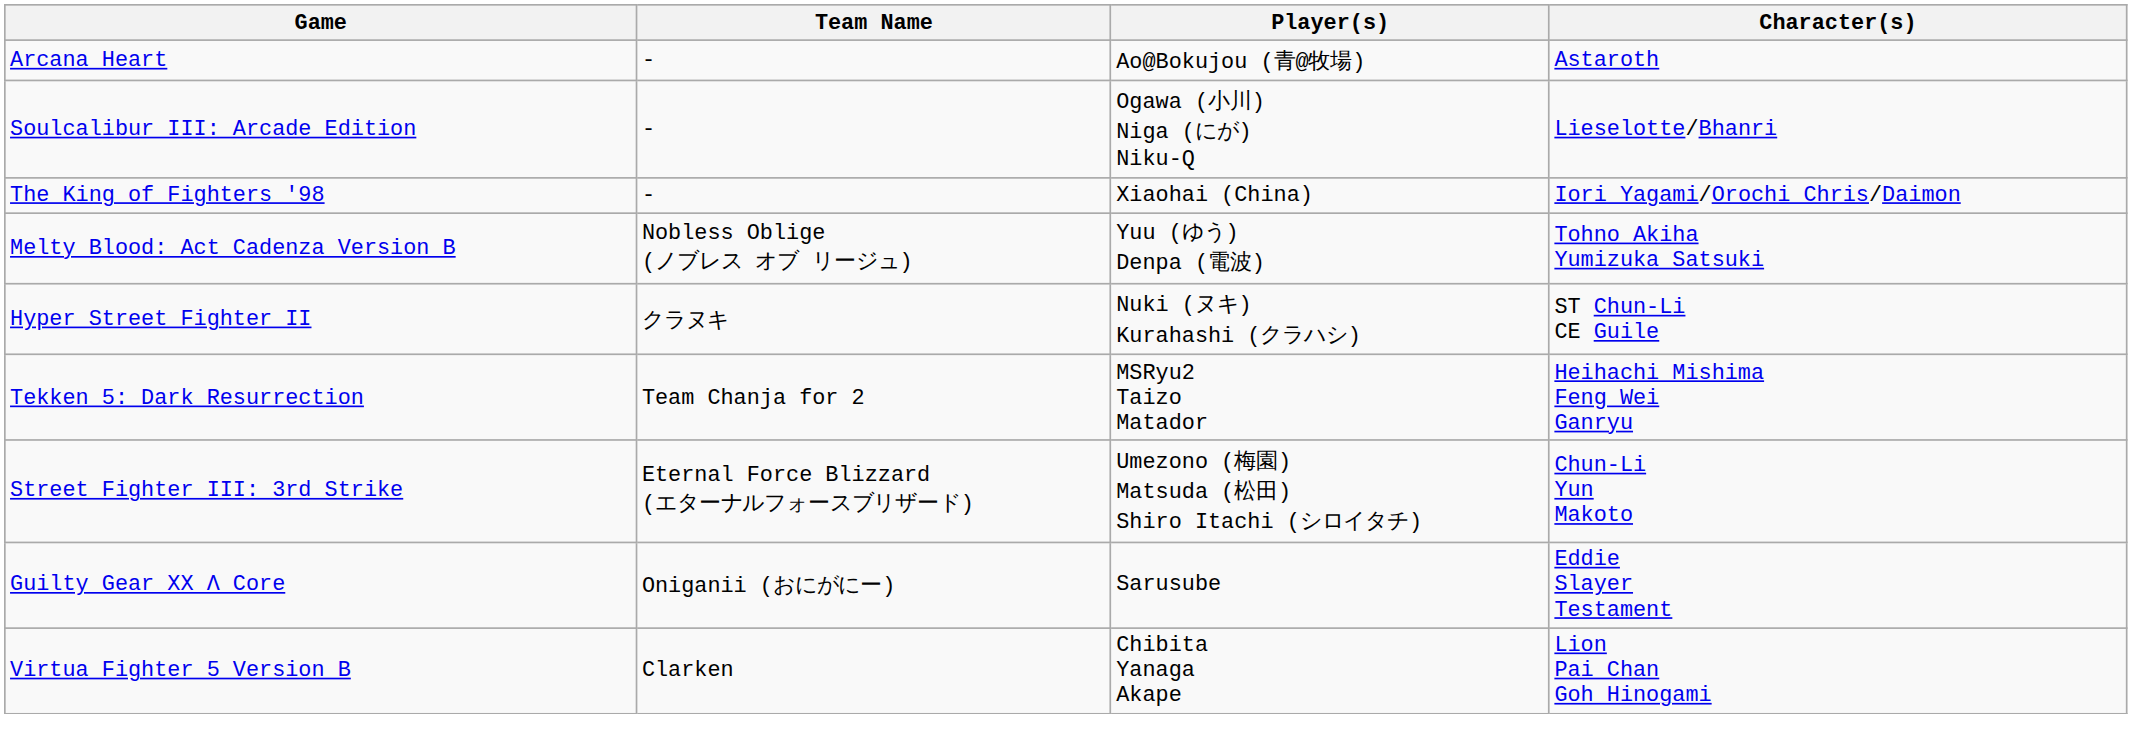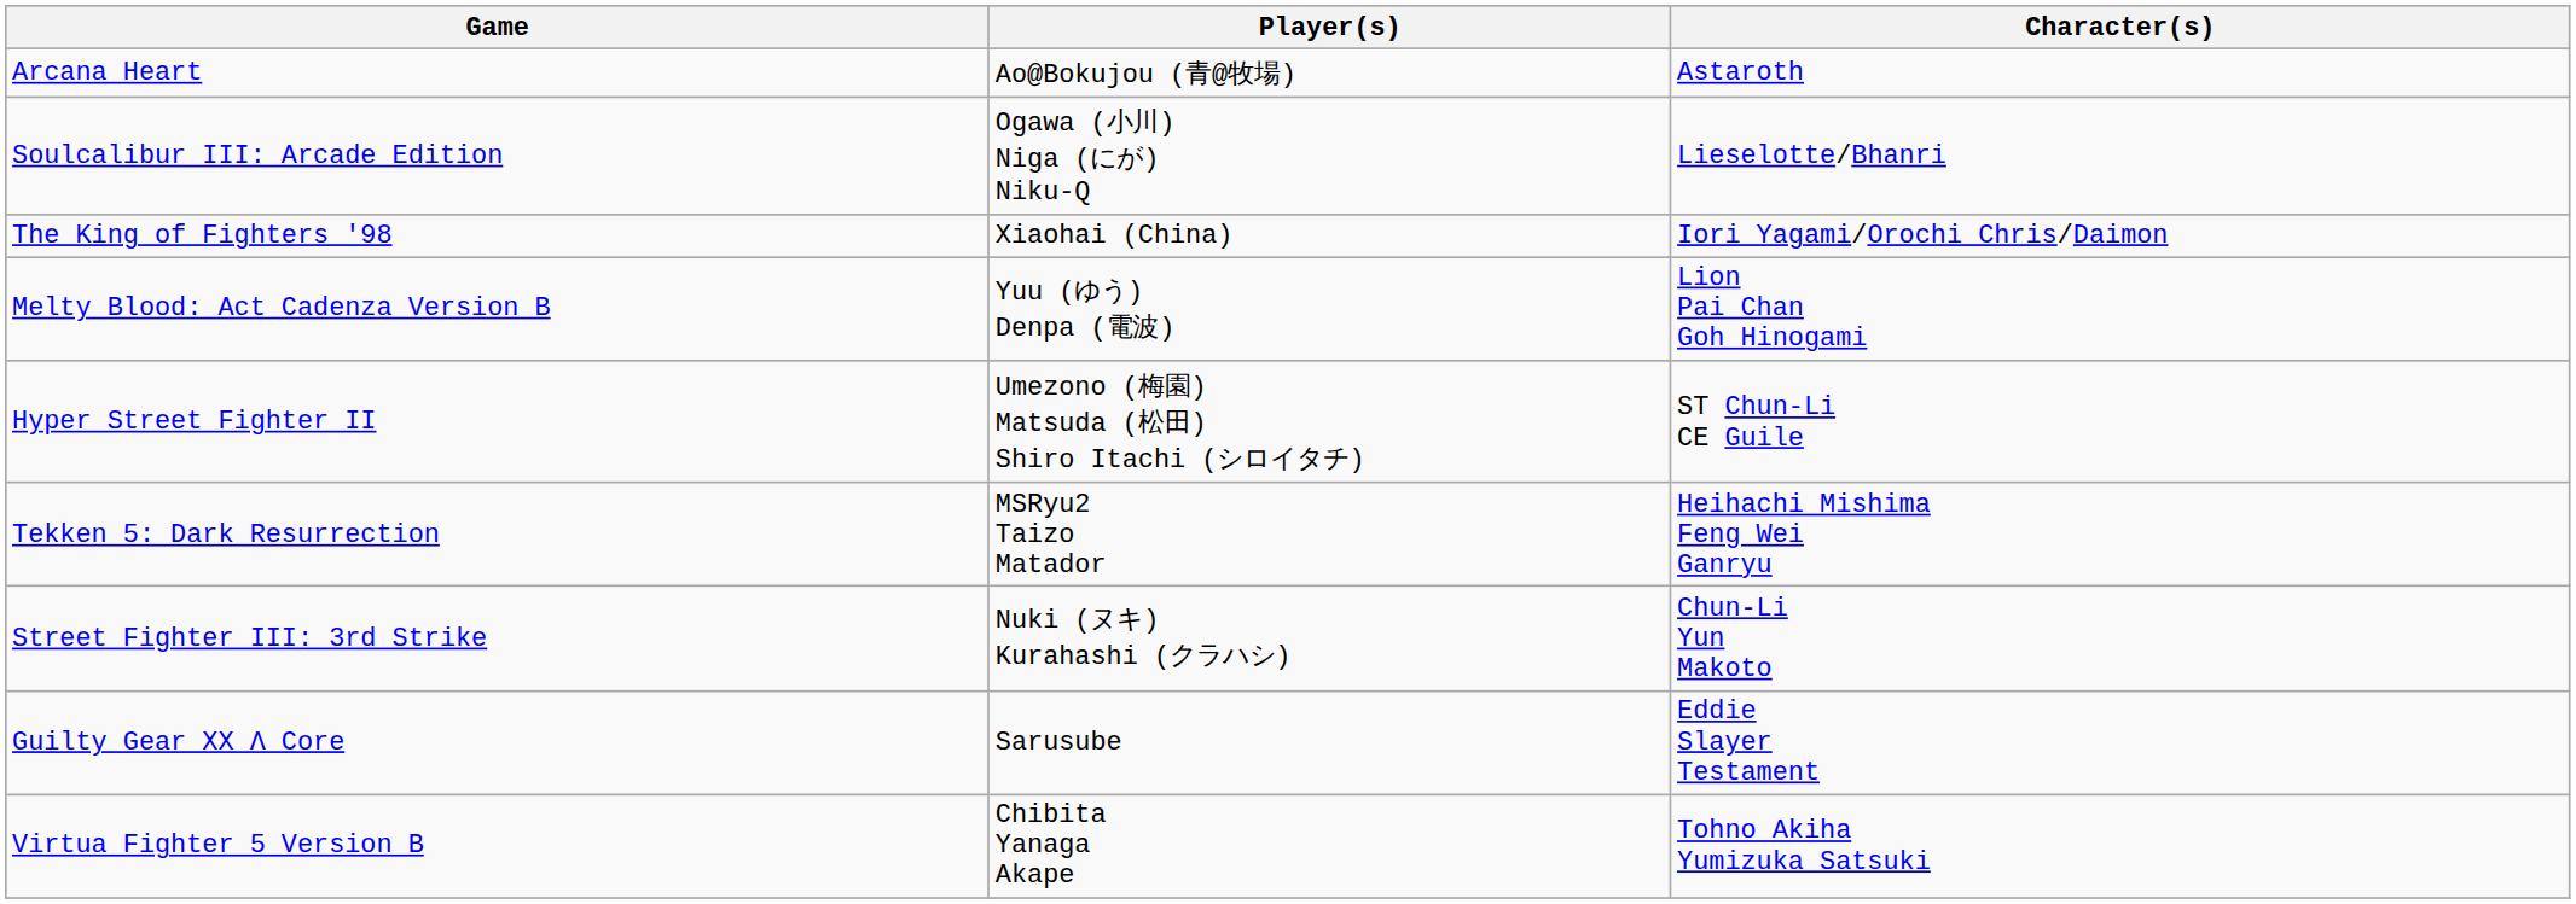- column: Team Name | - | - | - | Nobless Oblige (ノブレス オブ リージュ) | クラヌキ | Team Chanja for 2 | Eternal Force Blizzard (エターナルフォースブリザード) | Oniganii (おにがにー) | Clarken
Melty Blood: Act Cadenza Version B | Character(s): Tohno Akiha Yumizuka Satsuki -> Lion Pai Chan Goh Hinogami
Hyper Street Fighter II | Player(s): Nuki (ヌキ) Kurahashi (クラハシ) -> Umezono (梅園) Matsuda (松田) Shiro Itachi (シロイタチ)
Street Fighter III: 3rd Strike | Player(s): Umezono (梅園) Matsuda (松田) Shiro Itachi (シロイタチ) -> Nuki (ヌキ) Kurahashi (クラハシ)
Virtua Fighter 5 Version B | Character(s): Lion Pai Chan Goh Hinogami -> Tohno Akiha Yumizuka Satsuki
